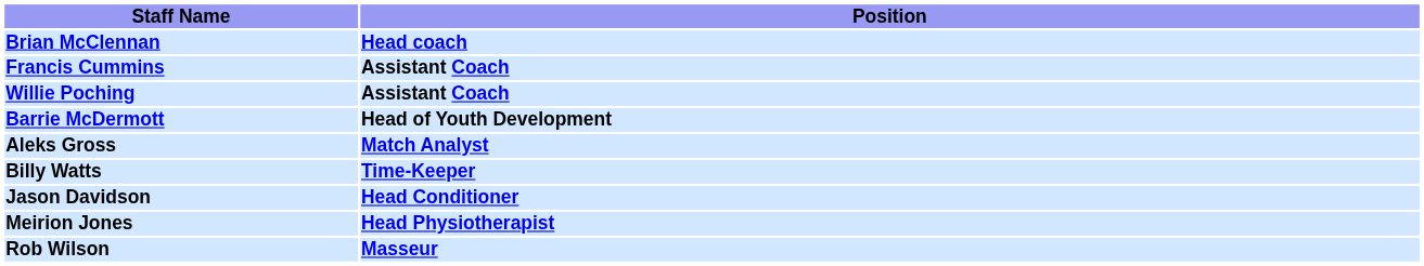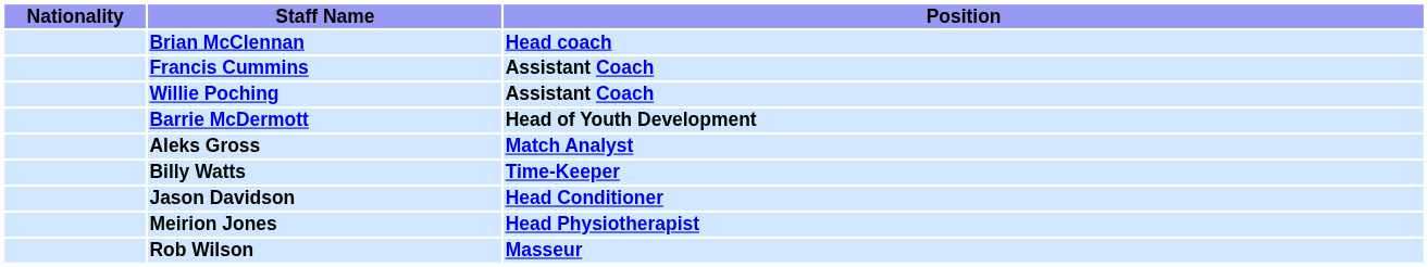+ column: Nationality
